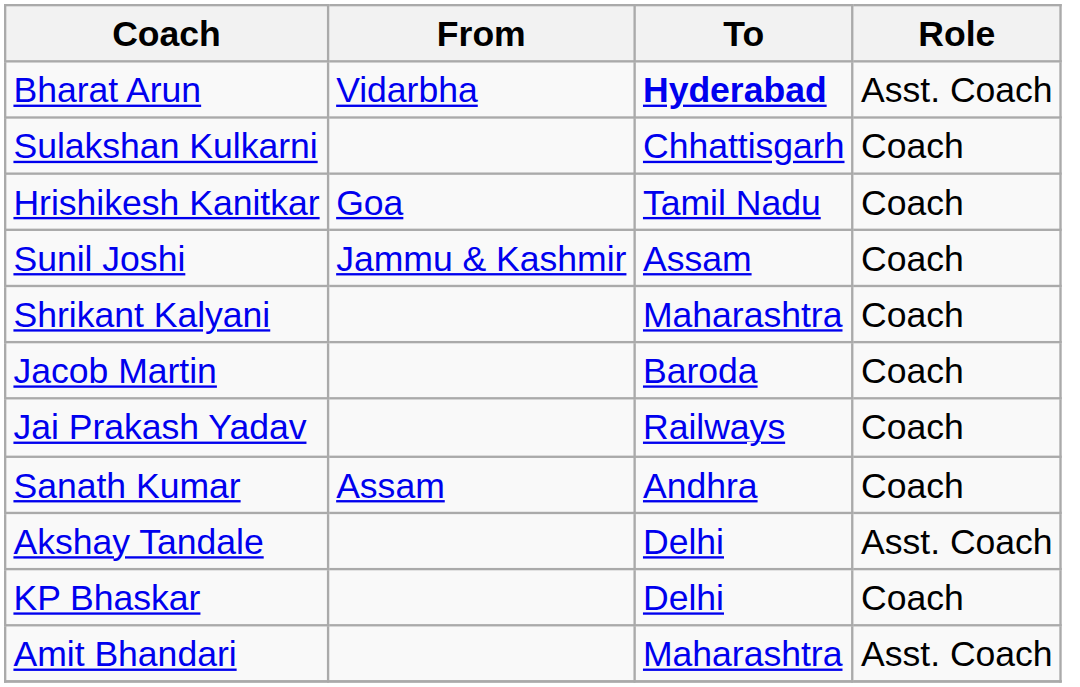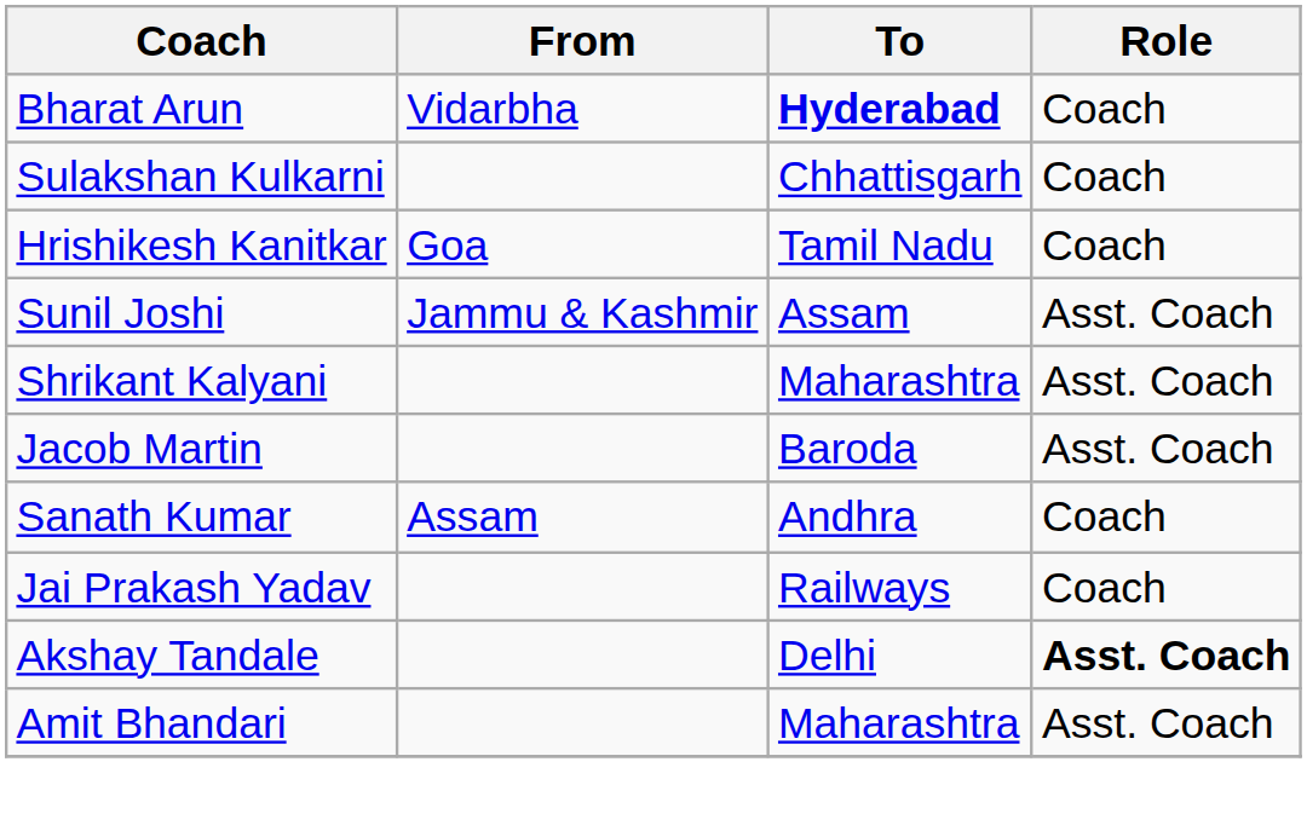Bharat Arun | Role: Asst. Coach -> Coach
Sunil Joshi | Role: Coach -> Asst. Coach
Shrikant Kalyani | Role: Coach -> Asst. Coach
Jacob Martin | Role: Coach -> Asst. Coach
rows swapped: Jai Prakash Yadav <-> Sanath Kumar
Akshay Tandale | Role: normal -> bold
- row: KP Bhaskar | Delhi | Coach
